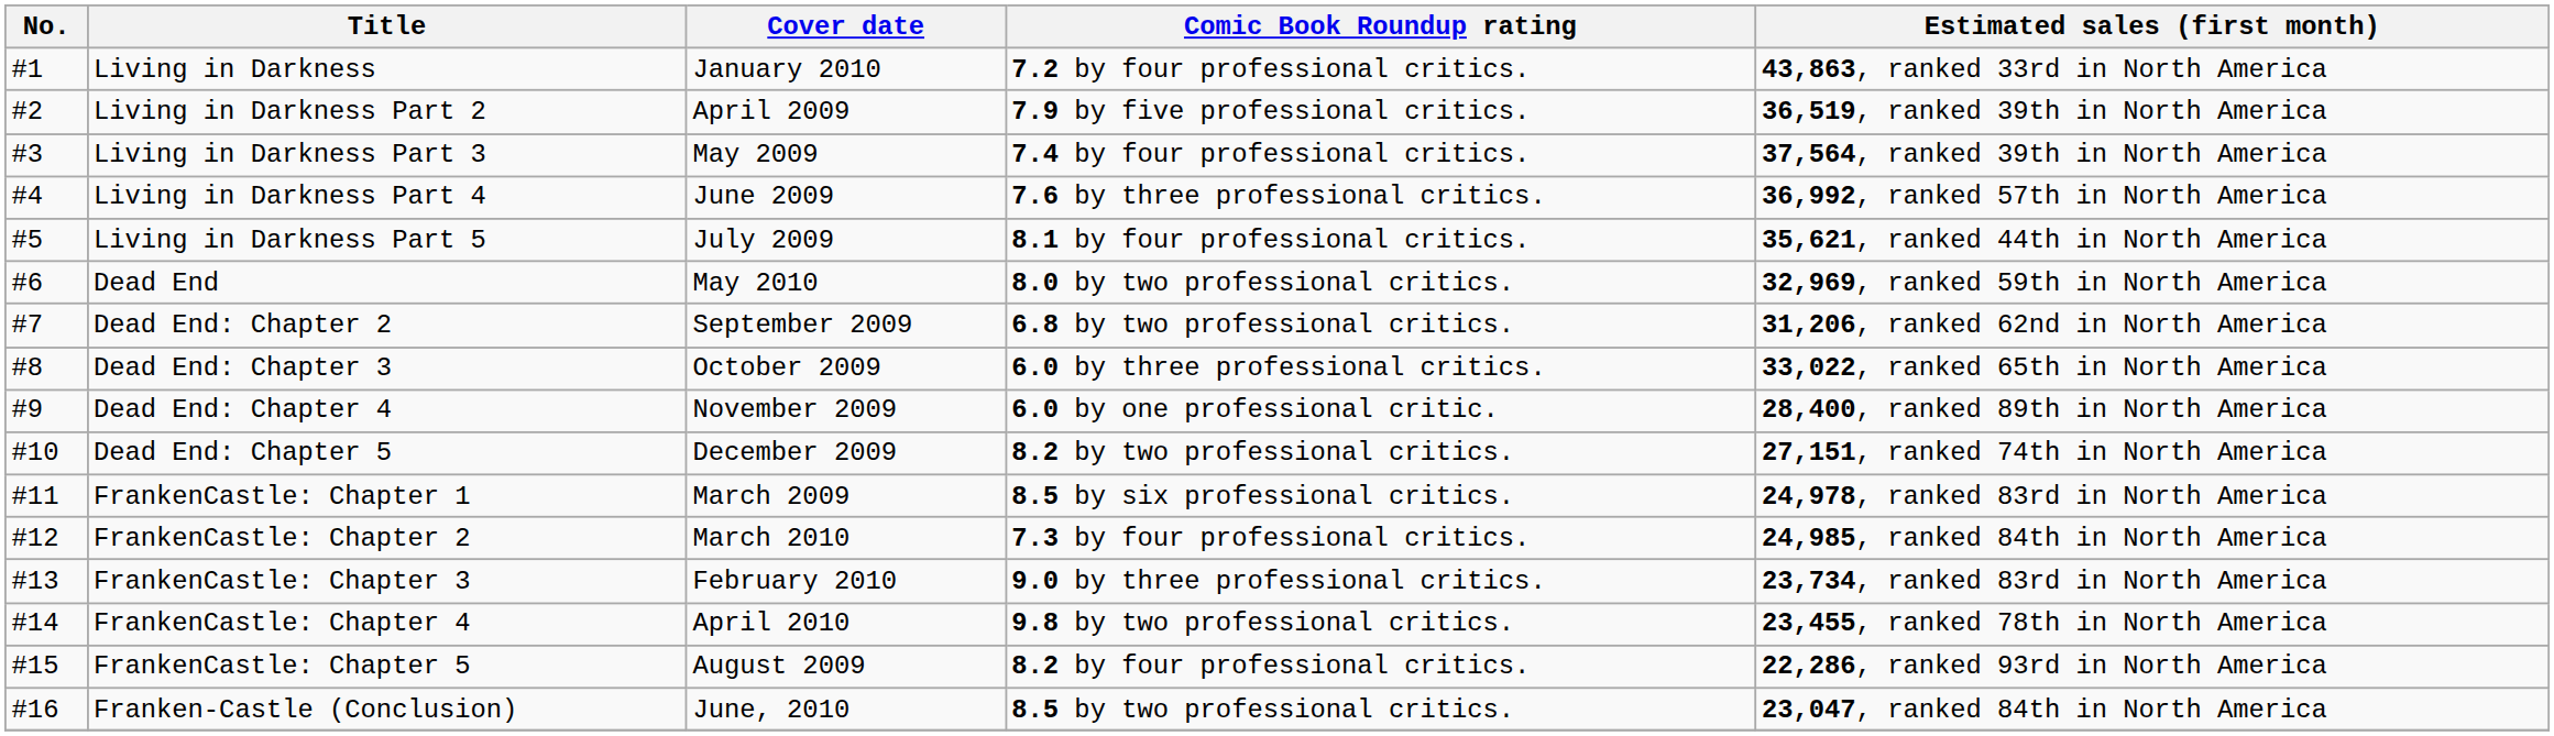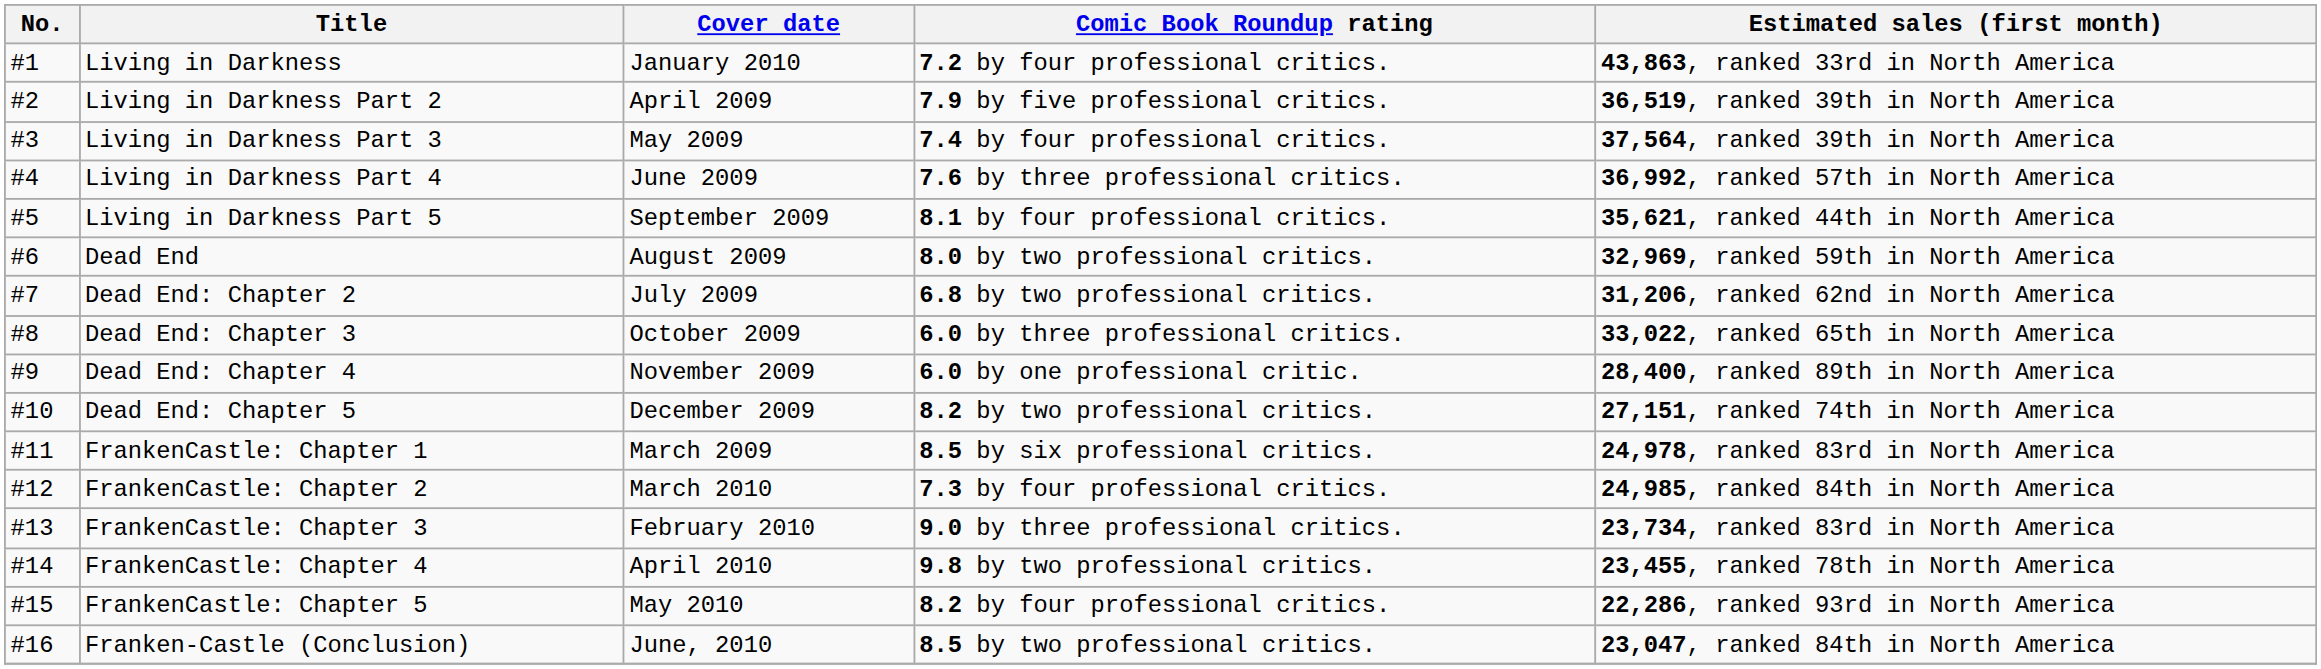Living in Darkness Part 5 | Cover date: July 2009 -> September 2009
Dead End | Cover date: May 2010 -> August 2009
Dead End: Chapter 2 | Cover date: September 2009 -> July 2009
FrankenCastle: Chapter 5 | Cover date: August 2009 -> May 2010
